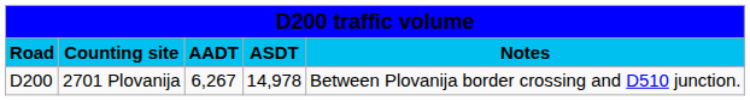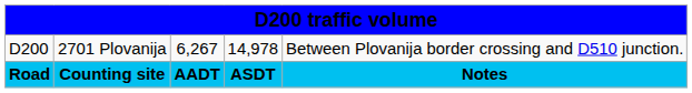rows swapped: Road <-> D200
